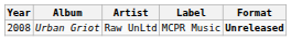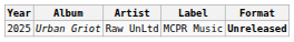Urban Griot | Year: 2008 -> 2025
